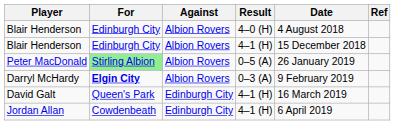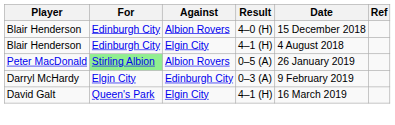Blair Henderson / 4–0 (H) | Date: 4 August 2018 -> 15 December 2018
Blair Henderson / 4–1 (H) | Against: Albion Rovers -> Elgin City
Blair Henderson / 4–1 (H) | Date: 15 December 2018 -> 4 August 2018
Darryl McHardy | For: bold -> normal
Darryl McHardy | Against: Albion Rovers -> Edinburgh City
David Galt | Against: Edinburgh City -> Elgin City
- row: Jordan Allan | Cowdenbeath | Edinburgh City | 4–1 (H) | 6 April 2019
